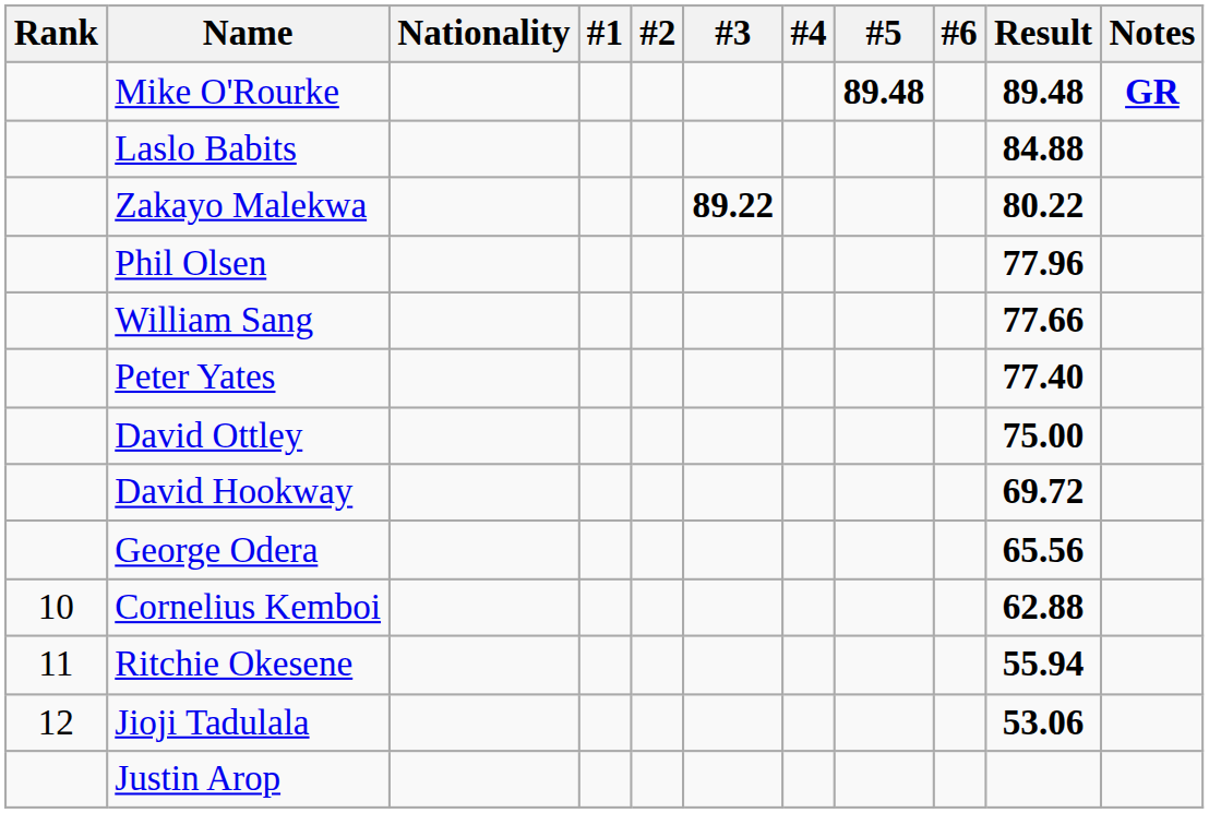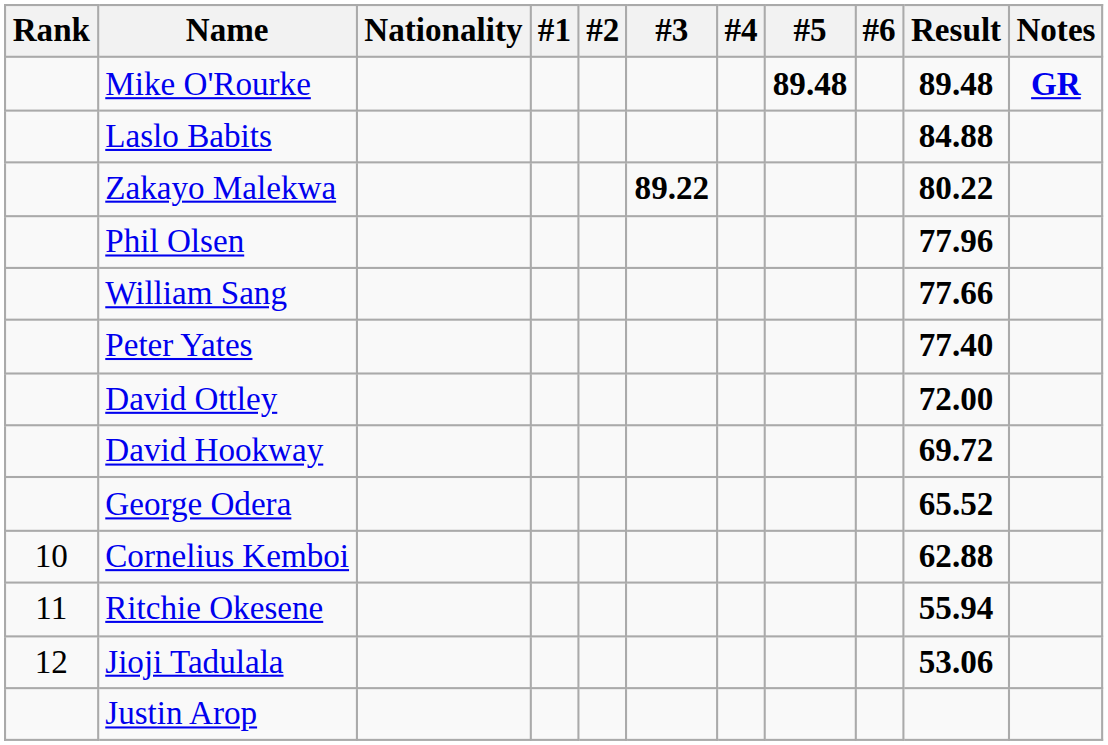David Ottley | Result: 75.00 -> 72.00
George Odera | Result: 65.56 -> 65.52
